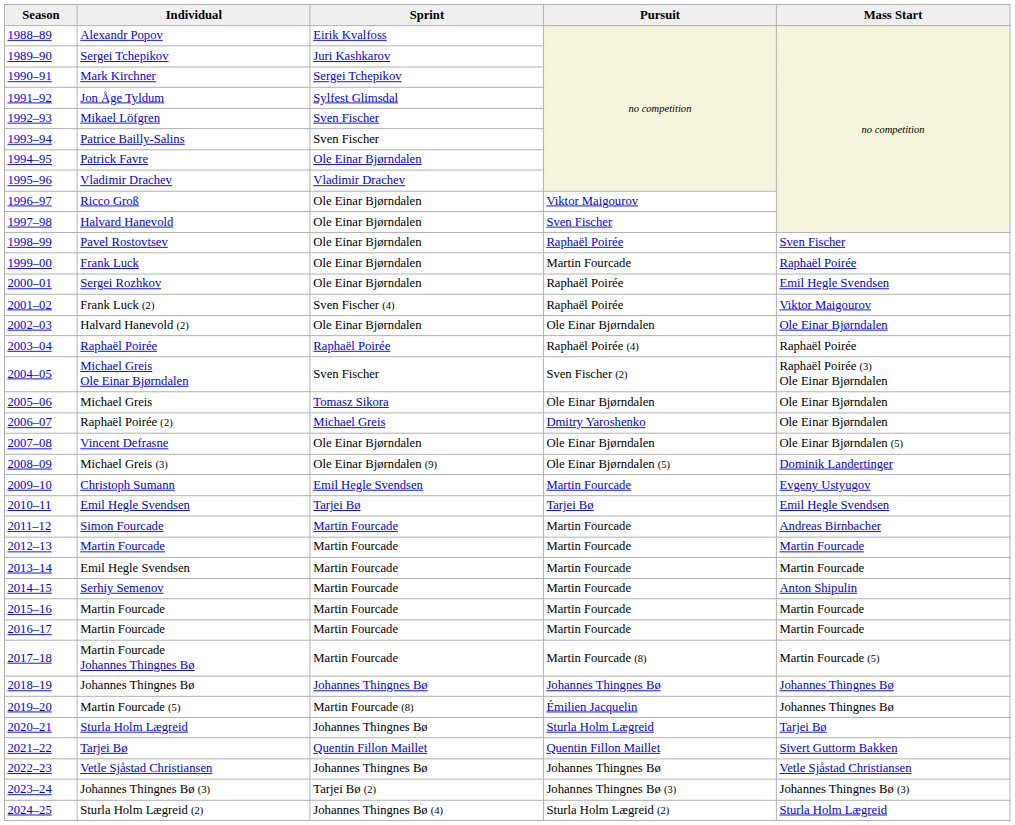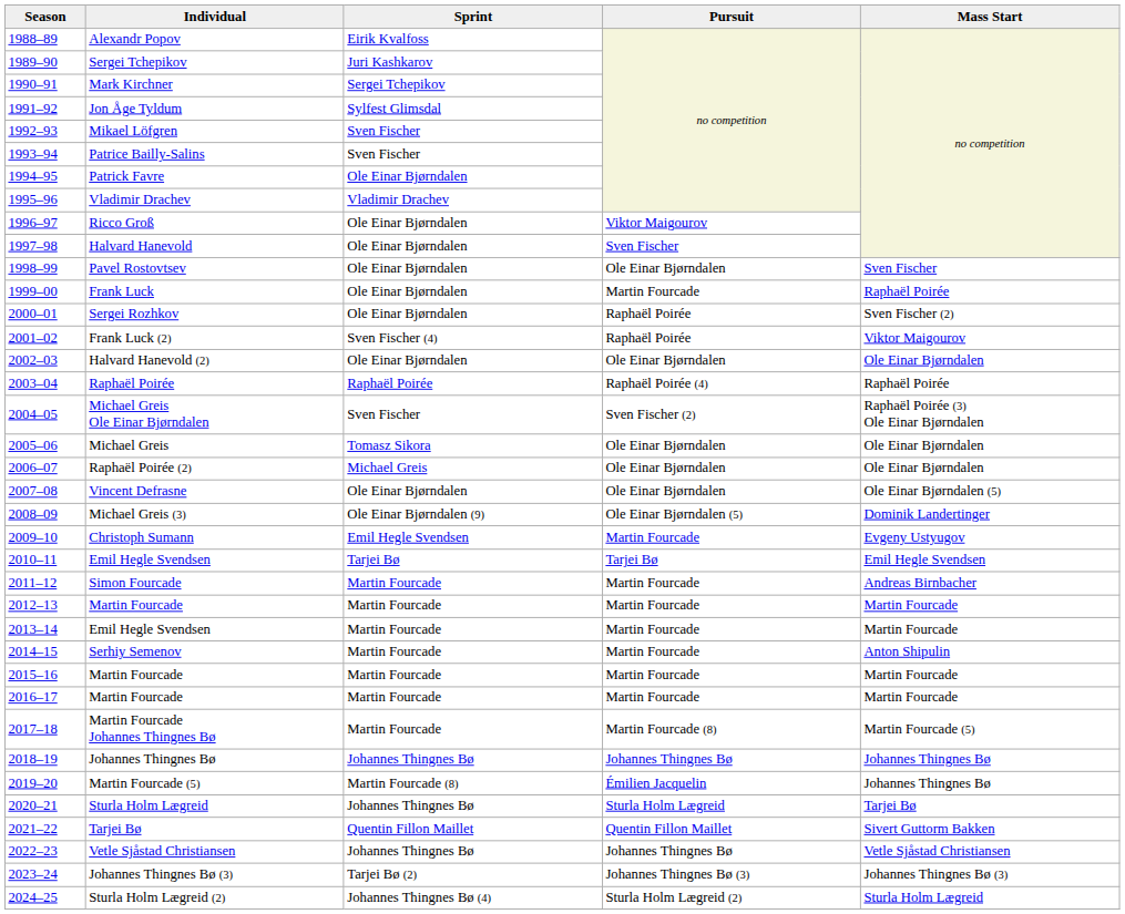Pavel Rostovtsev | Pursuit: Raphaël Poirée -> Ole Einar Bjørndalen
Sergei Rozhkov | Mass Start: Emil Hegle Svendsen -> Sven Fischer (2)
Raphaël Poirée (2) | Pursuit: Dmitry Yaroshenko -> Ole Einar Bjørndalen
